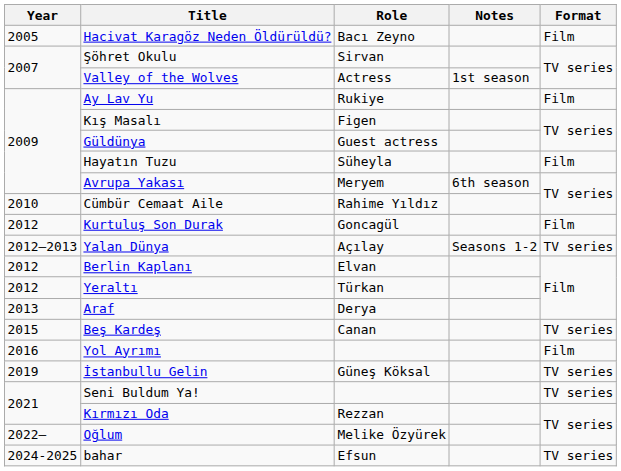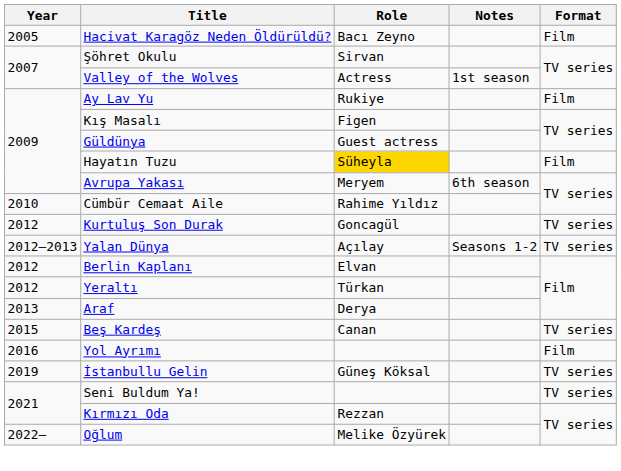Hayatın Tuzu | Role: no background -> gold background
Kurtuluş Son Durak | Format: Film -> TV series
- row: 2024-2025 | bahar | Efsun | TV series
